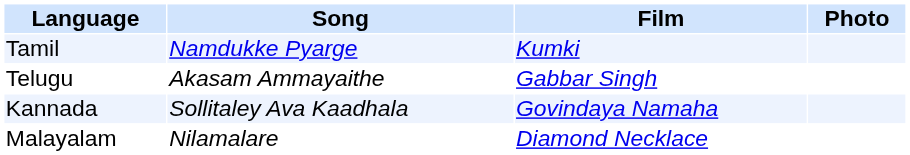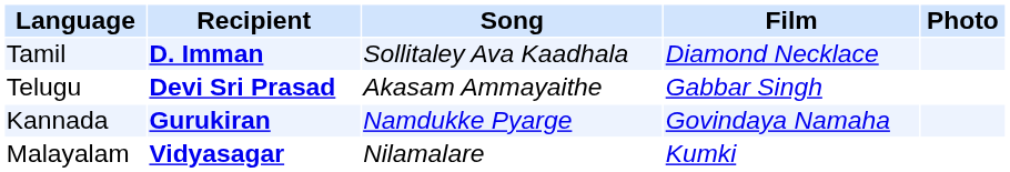+ column: Recipient | D. Imman | Devi Sri Prasad | Gurukiran | Vidyasagar
Tamil | Song: Namdukke Pyarge -> Sollitaley Ava Kaadhala
Tamil | Film: Kumki -> Diamond Necklace
Kannada | Song: Sollitaley Ava Kaadhala -> Namdukke Pyarge
Malayalam | Film: Diamond Necklace -> Kumki
